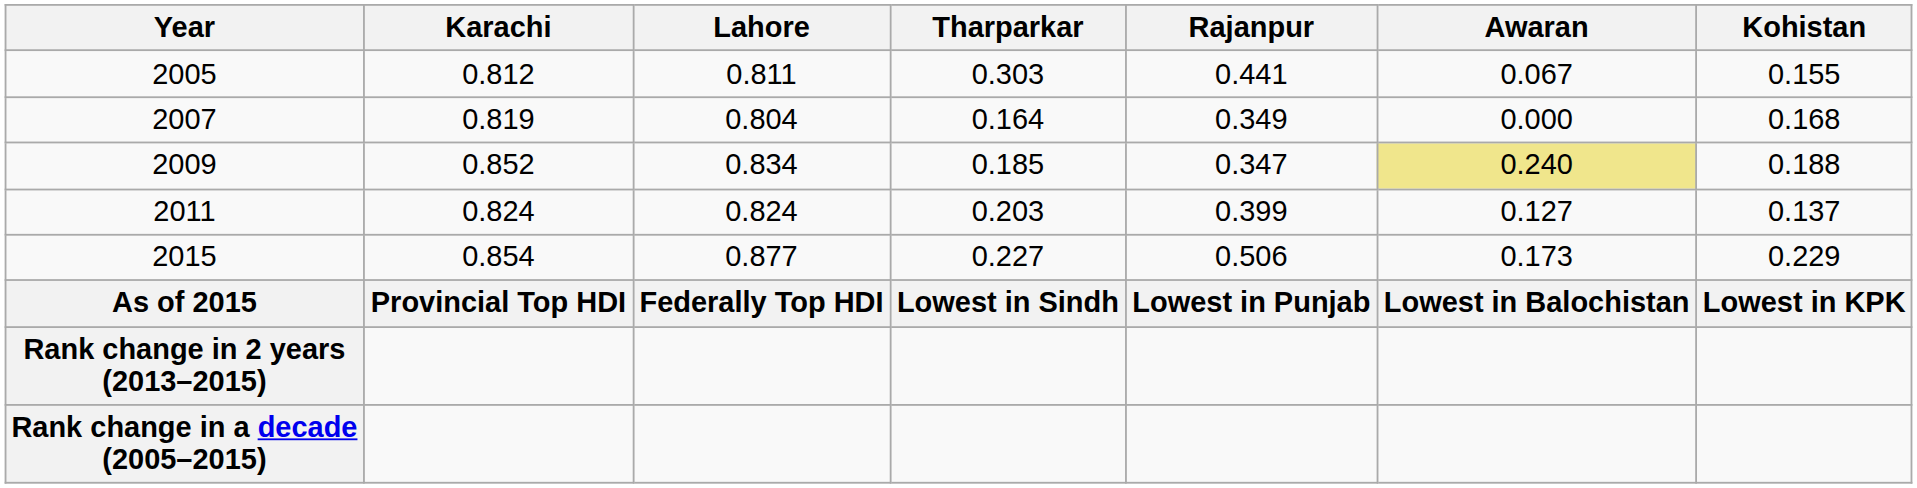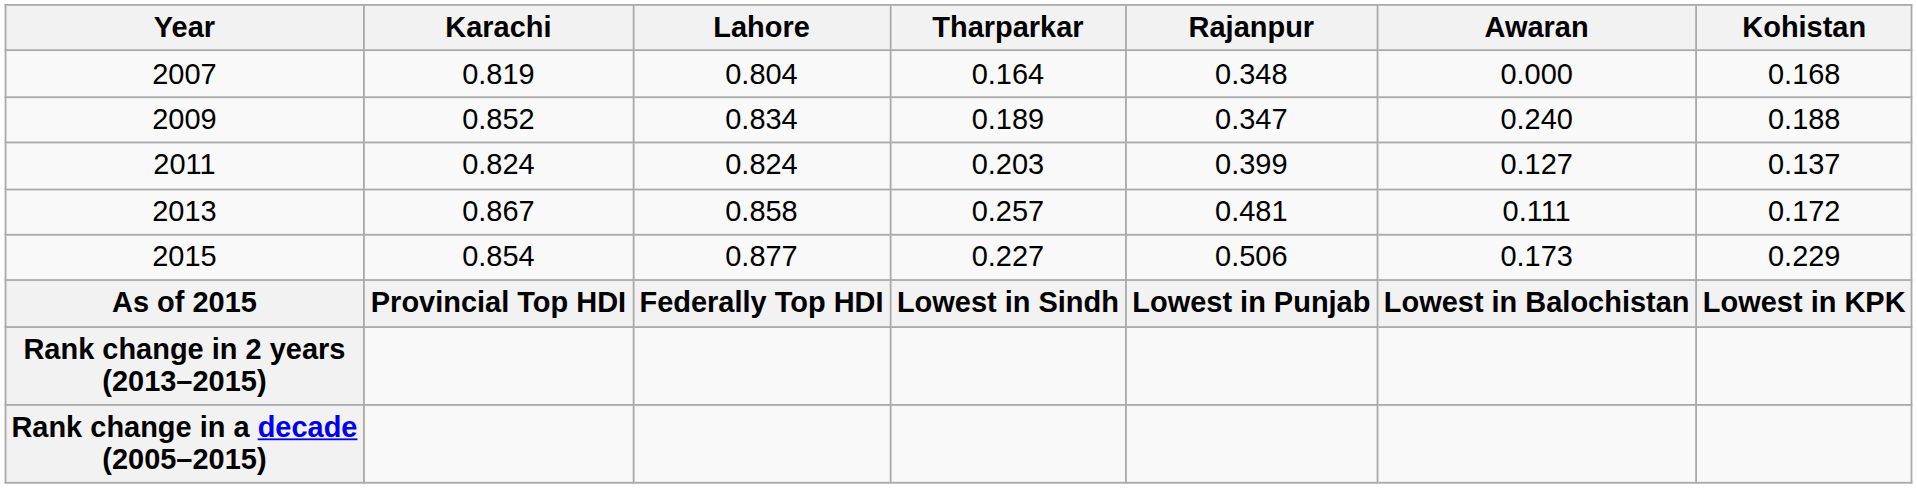- row: 2005 | 0.812 | 0.811 | 0.303 | 0.441 | 0.067 | 0.155
2007 | Rajanpur: 0.349 -> 0.348
2009 | Tharparkar: 0.185 -> 0.189
2009 | Awaran: khaki background -> no background
+ row: 2013 | 0.867 | 0.858 | 0.257 | 0.481 | 0.111 | 0.172
